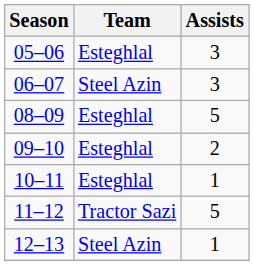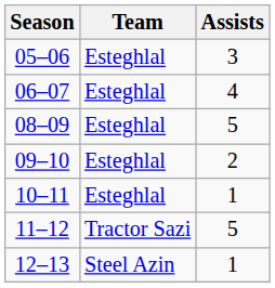06–07 | Team: Steel Azin -> Esteghlal
06–07 | Assists: 3 -> 4
